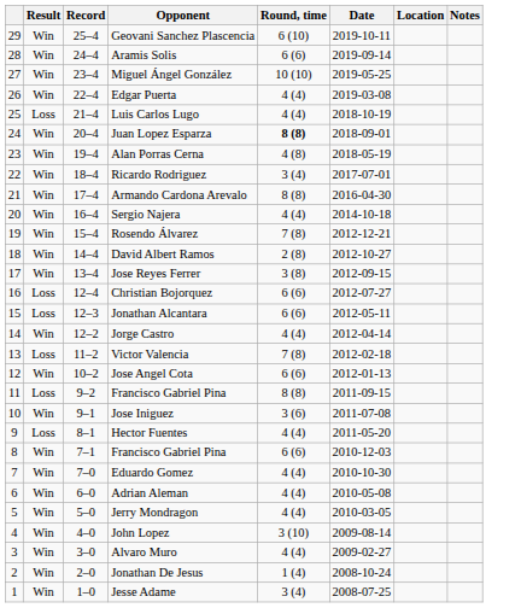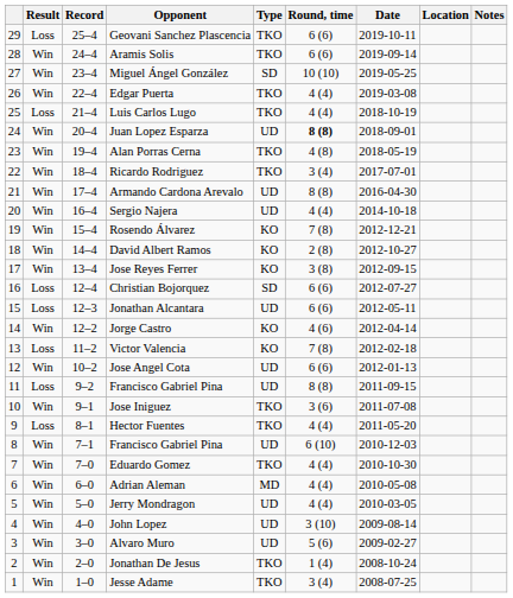+ column: Type | TKO | TKO | SD | TKO | TKO | UD | TKO | TKO | UD | UD | KO | KO | KO | SD | UD | KO | KO | UD | UD | TKO | TKO | UD | TKO | MD | UD | UD | UD | TKO | TKO
Geovani Sanchez Plascencia | Result: Win -> Loss
Geovani Sanchez Plascencia | Round, time: 6 (10) -> 6 (6)
Jorge Castro | Round, time: 4 (4) -> 4 (6)
8 / Francisco Gabriel Pina | Round, time: 6 (6) -> 6 (10)
Alvaro Muro | Round, time: 4 (4) -> 5 (6)
